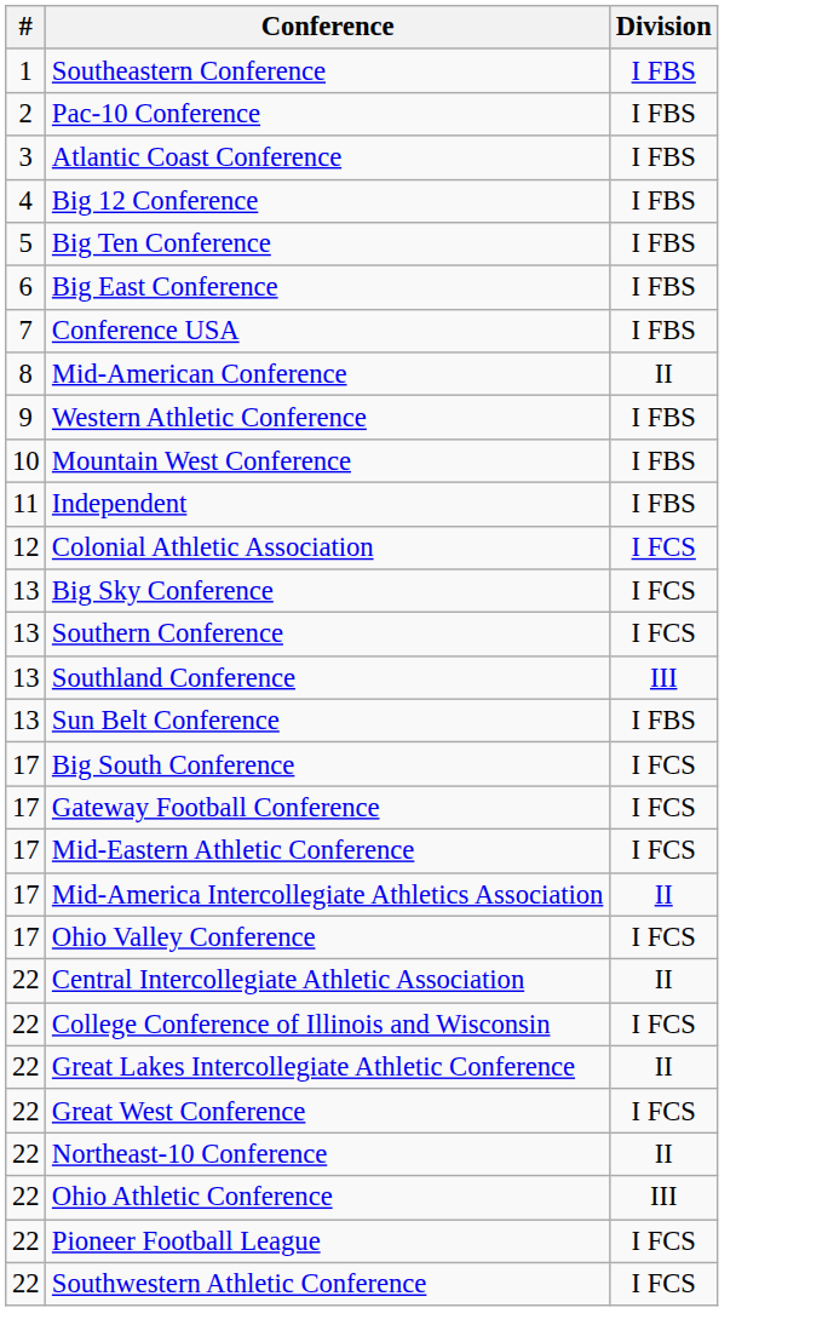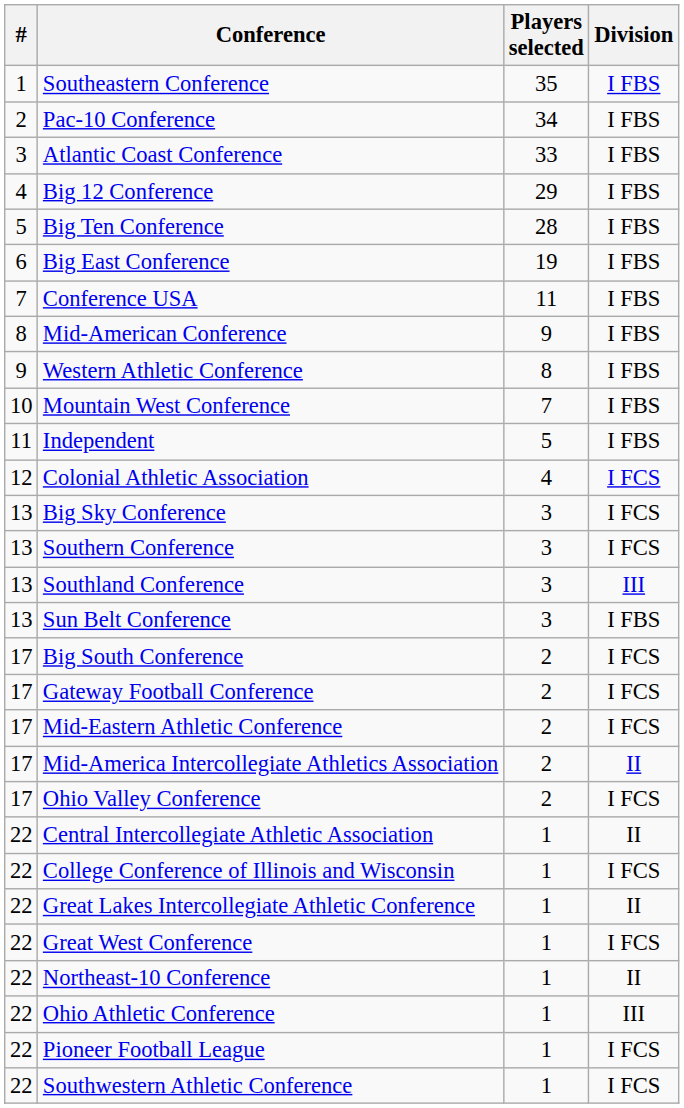+ column: Players selected | 35 | 34 | 33 | 29 | 28 | 19 | 11 | 9 | 8 | 7 | 5 | 4 | 3 | 3 | 3 | 3 | 2 | 2 | 2 | 2 | 2 | 1 | 1 | 1 | 1 | 1 | 1 | 1 | 1
Mid-American Conference | Division: II -> I FBS
